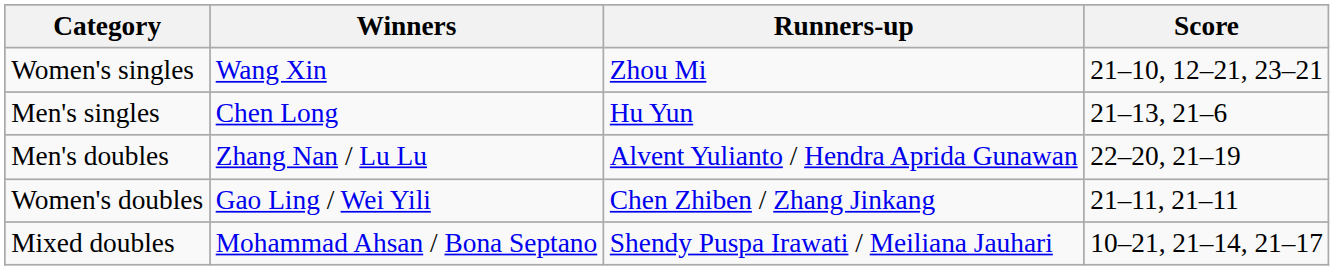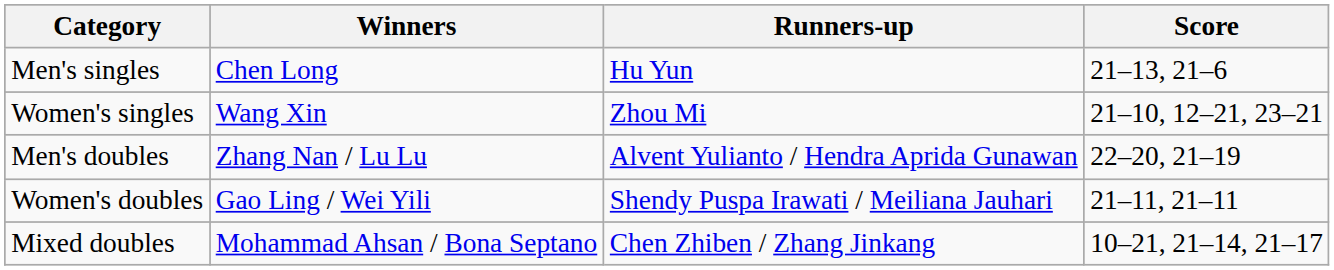rows swapped: Men's singles <-> Women's singles
Women's doubles | Runners-up: Chen Zhiben / Zhang Jinkang -> Shendy Puspa Irawati / Meiliana Jauhari
Mixed doubles | Runners-up: Shendy Puspa Irawati / Meiliana Jauhari -> Chen Zhiben / Zhang Jinkang
